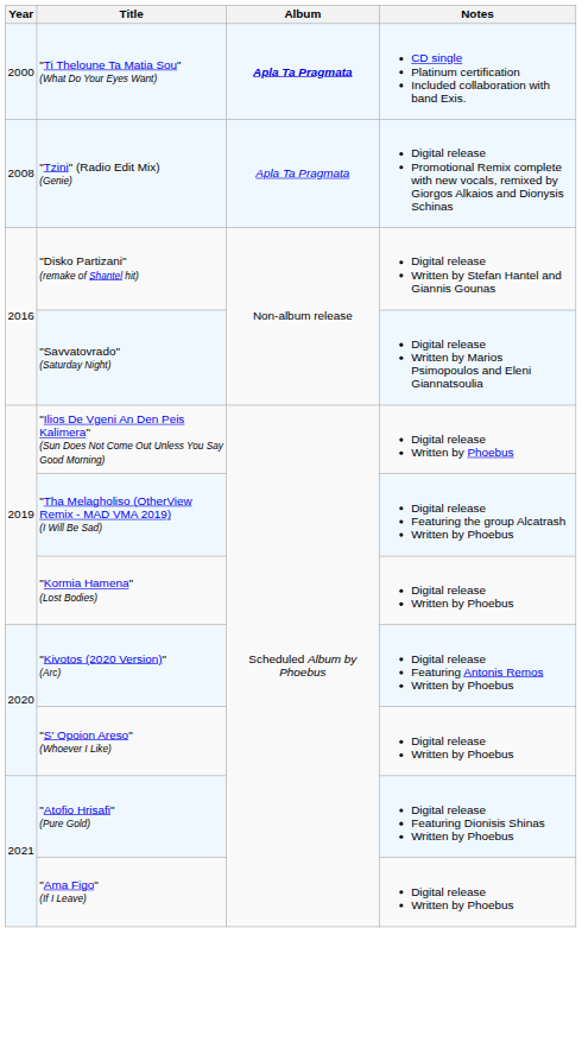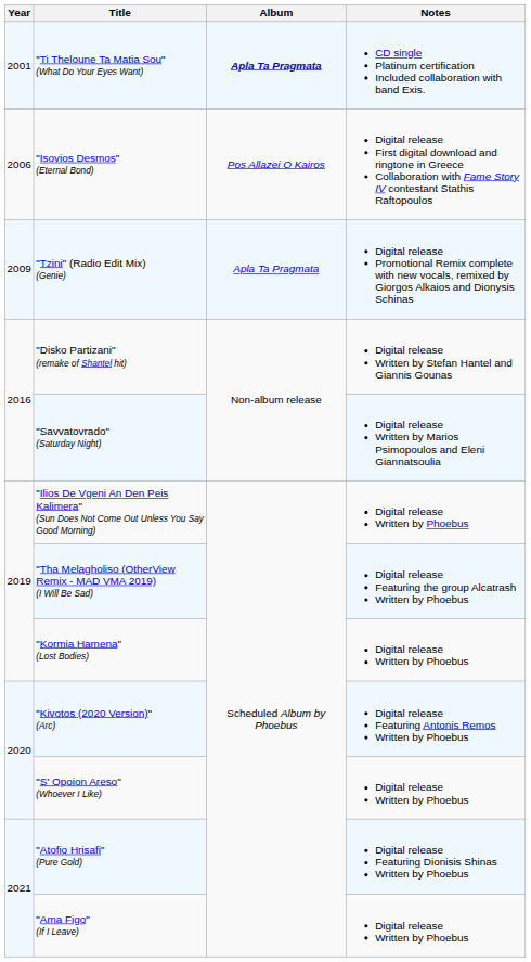"Ti Theloune Ta Matia Sou" (What Do Your Eyes Want) | Year: 2000 -> 2001
+ row: 2006 | "Isovios Desmos" (Eternal Bond) | Pos Allazei O Kairos | Digital release First digital download and ringtone in Greece Collaboration with Fame Story IV contestant Stathis Raftopoulos
"Tzini" (Radio Edit Mix) (Genie) | Year: 2008 -> 2009
